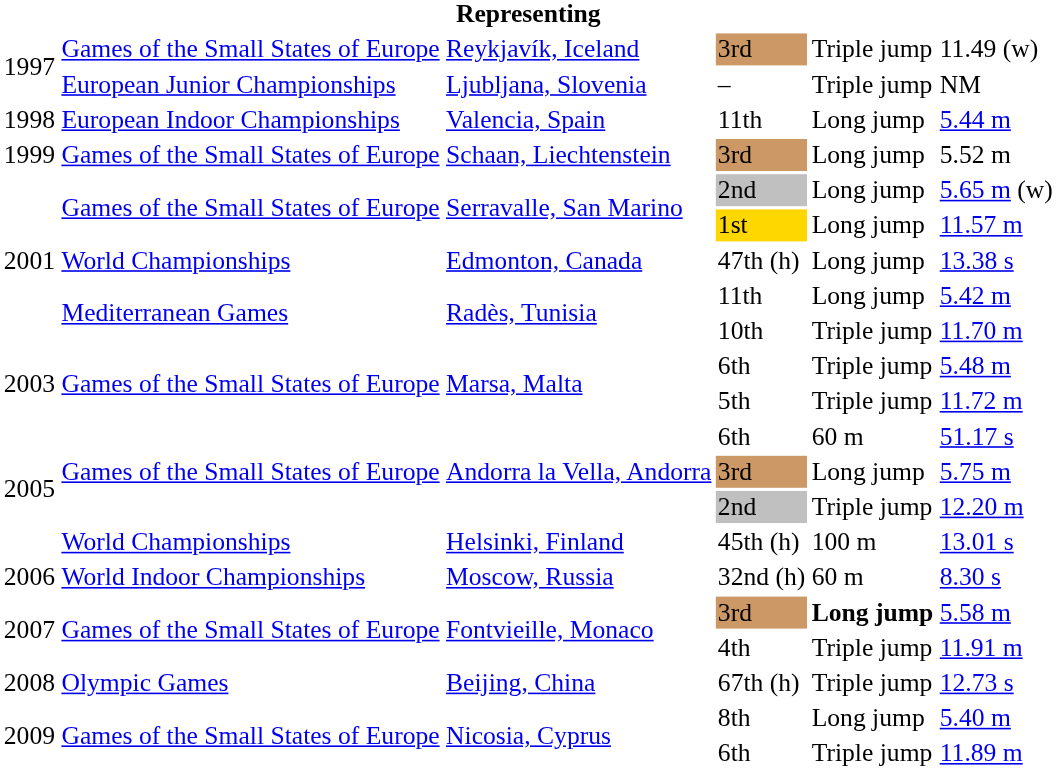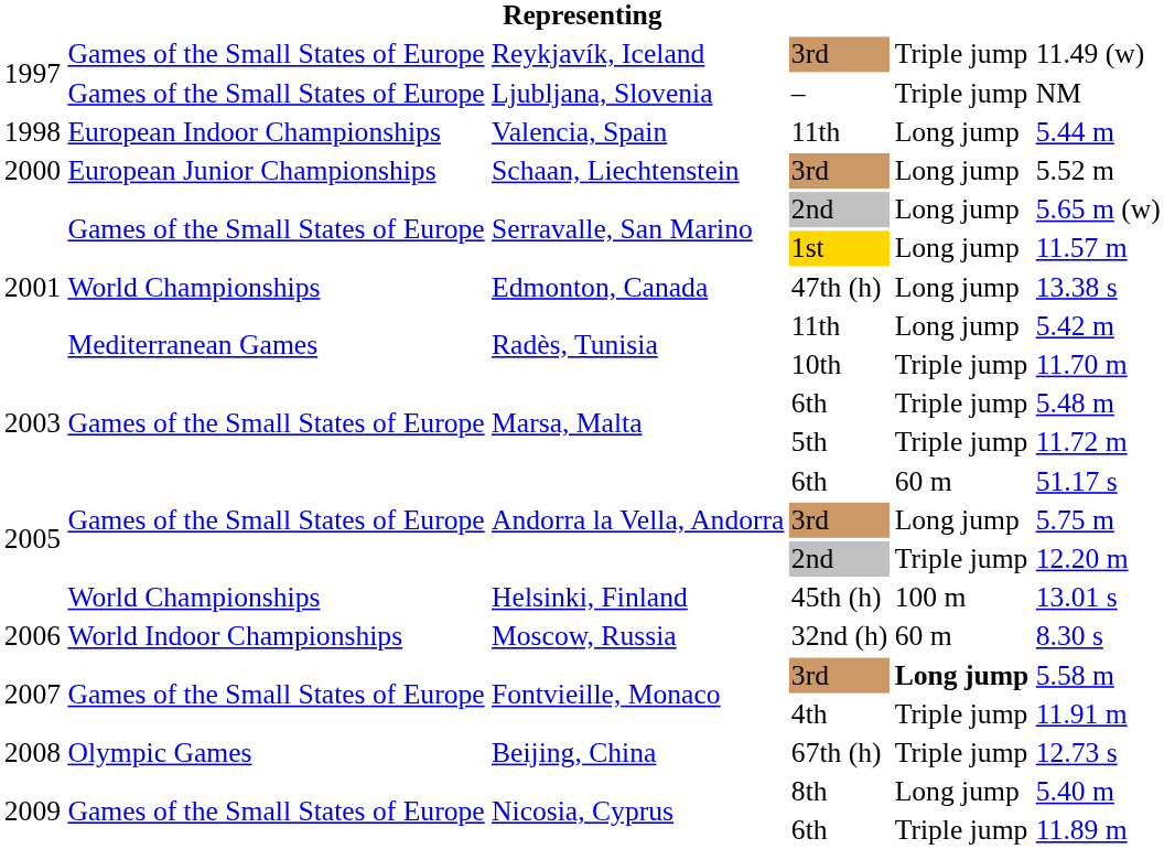Ljubljana, Slovenia | column 2: European Junior Championships -> Games of the Small States of Europe
Schaan, Liechtenstein | column 1: 1999 -> 2000
Schaan, Liechtenstein | column 2: Games of the Small States of Europe -> European Junior Championships
